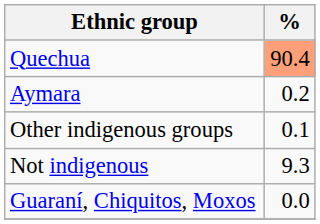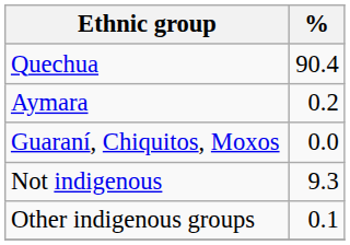Quechua | %: lightsalmon background -> no background
rows swapped: Guaraní, Chiquitos, Moxos <-> Other indigenous groups
